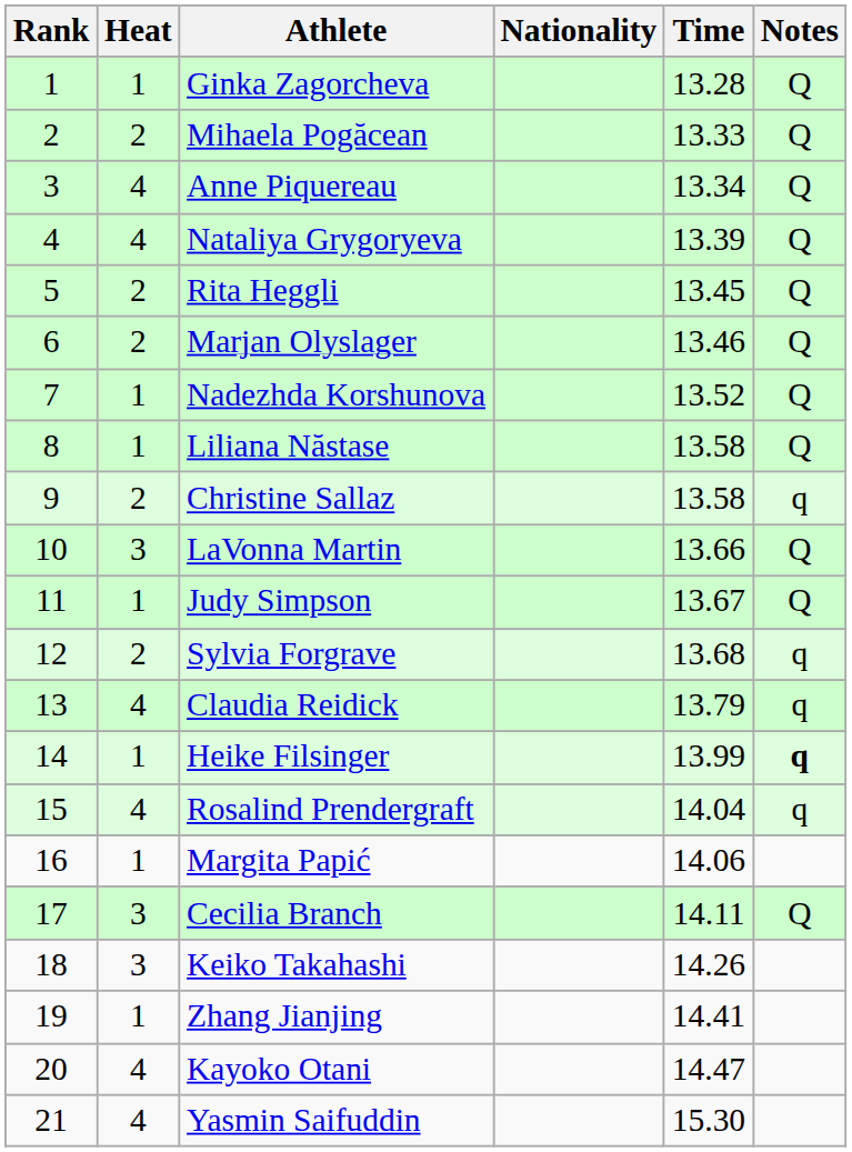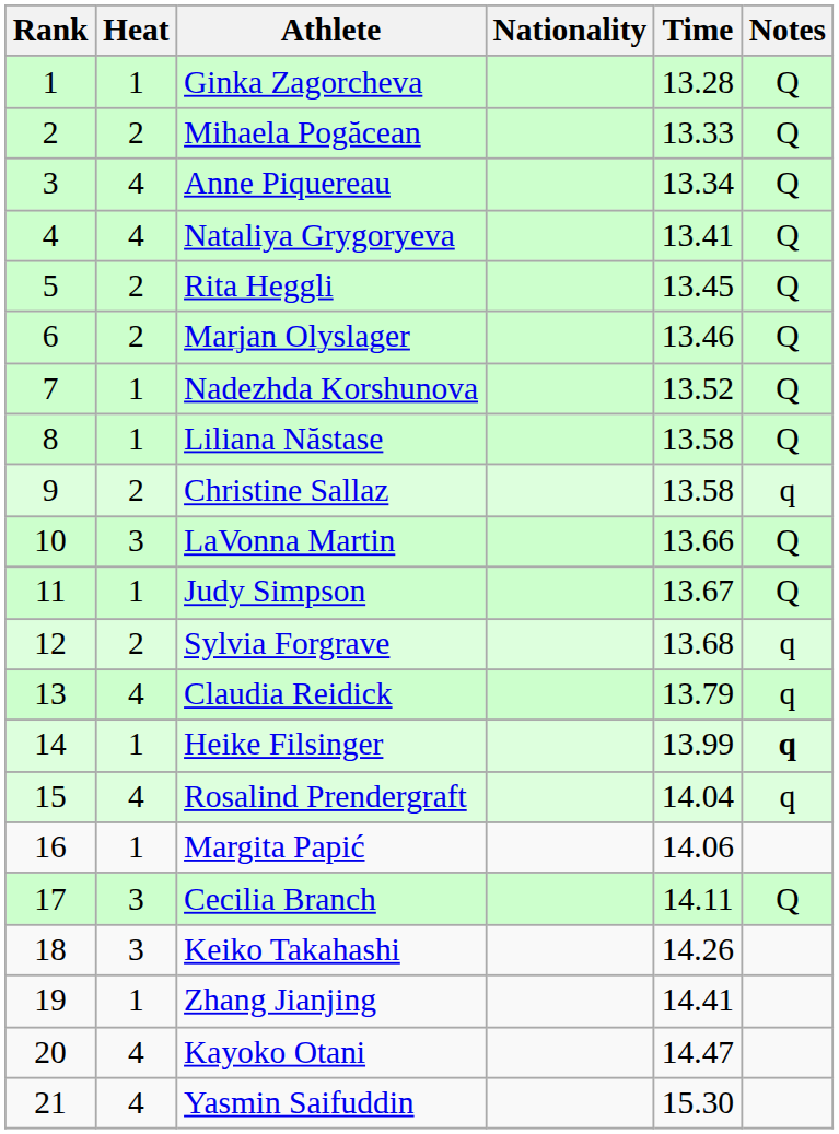Nataliya Grygoryeva | Time: 13.39 -> 13.41
